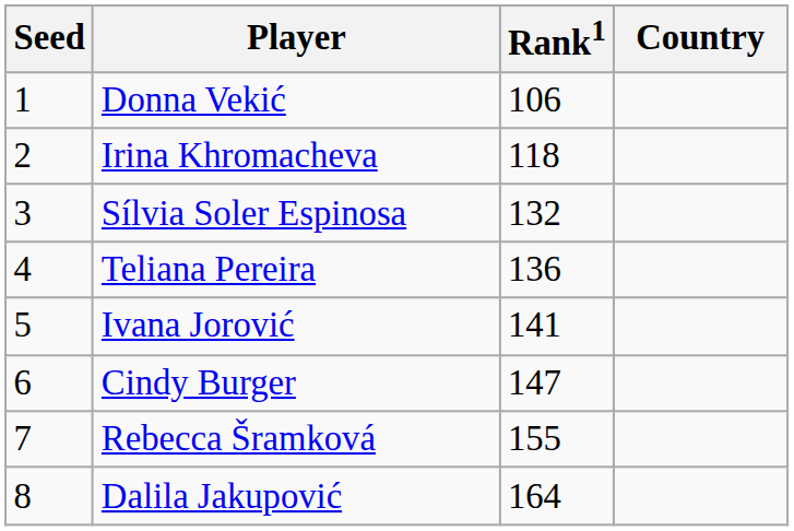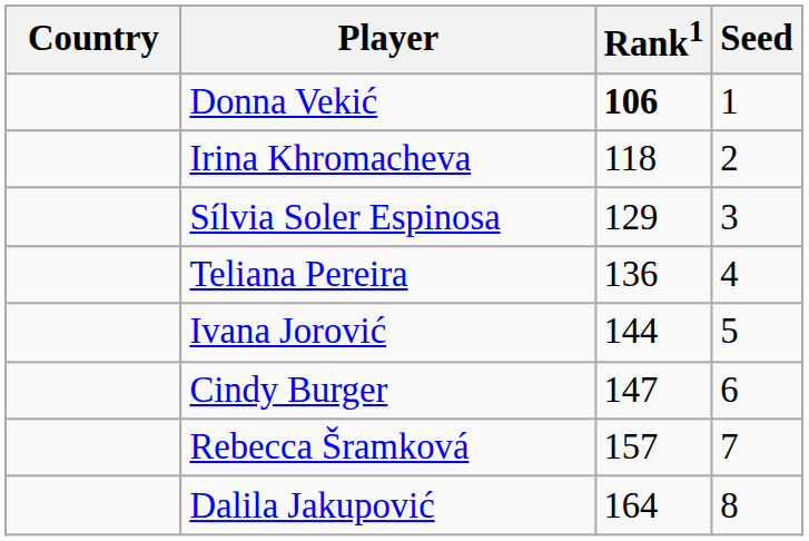columns swapped: Country <-> Seed
Donna Vekić | Rank1: normal -> bold
Sílvia Soler Espinosa | Rank1: 132 -> 129
Ivana Jorović | Rank1: 141 -> 144
Rebecca Šramková | Rank1: 155 -> 157
